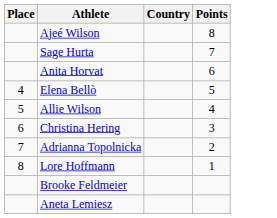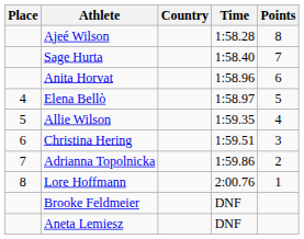+ column: Time | 1:58.28 | 1:58.40 | 1:58.96 | 1:58.97 | 1:59.35 | 1:59.51 | 1:59.86 | 2:00.76 | DNF | DNF
